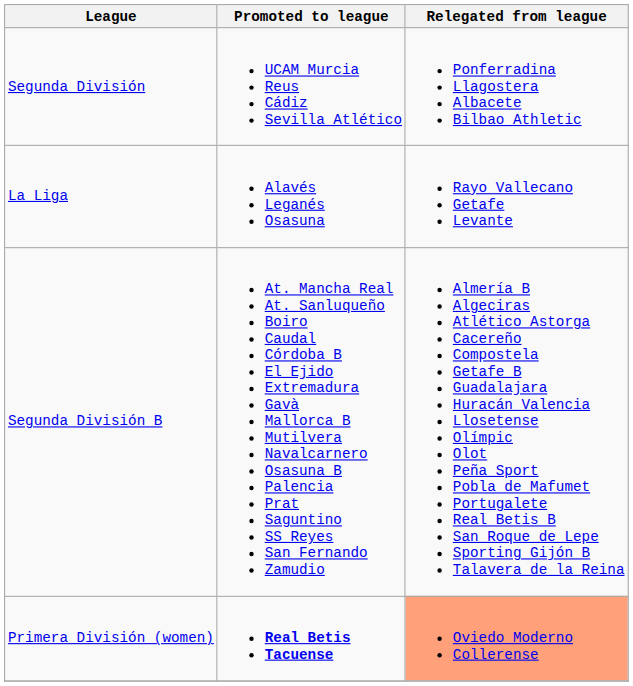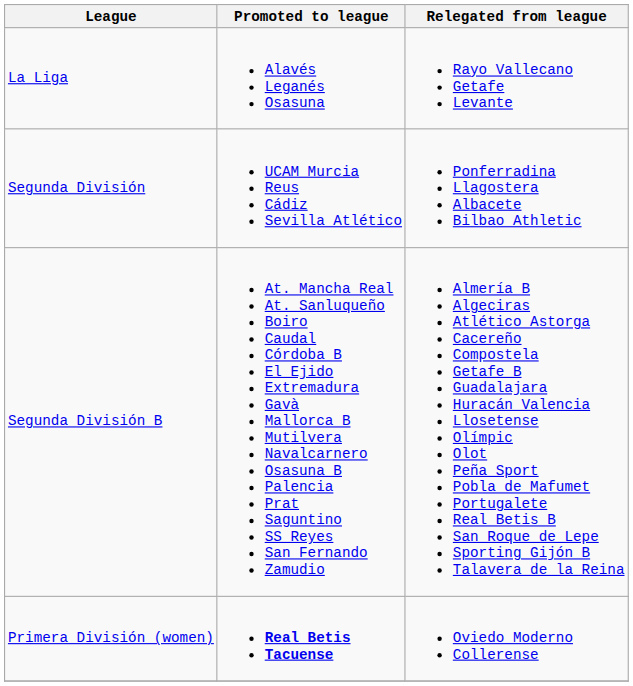rows swapped: La Liga <-> Segunda División
Primera División (women) | Relegated from league: lightsalmon background -> no background
